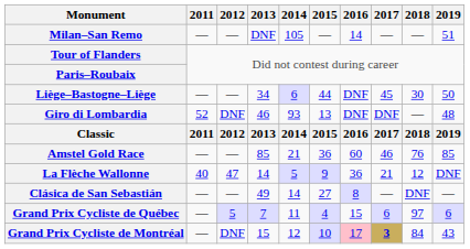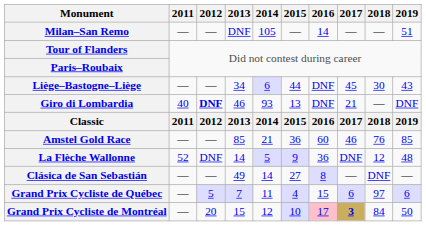Liège–Bastogne–Liège | 2019: 50 -> 43
Giro di Lombardia | 2011: 52 -> 40
Giro di Lombardia | 2012: normal -> bold
Giro di Lombardia | 2017: DNF -> 21
Giro di Lombardia | 2019: 48 -> DNF
La Flèche Wallonne | 2011: 40 -> 52
La Flèche Wallonne | 2012: 47 -> DNF
La Flèche Wallonne | 2017: 21 -> DNF
La Flèche Wallonne | 2019: DNF -> 48
Grand Prix Cycliste de Montréal | 2012: DNF -> 20
Grand Prix Cycliste de Montréal | 2019: 43 -> 50
